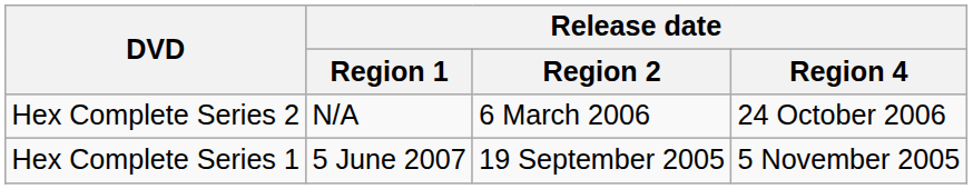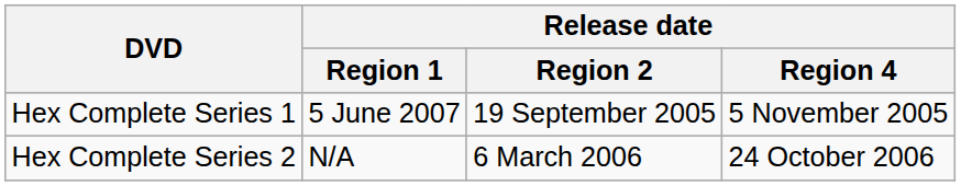rows swapped: Hex Complete Series 1 <-> Hex Complete Series 2
